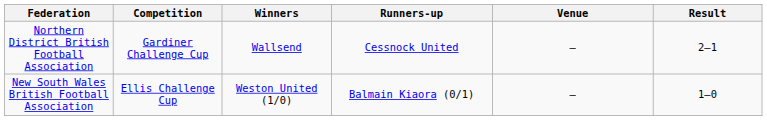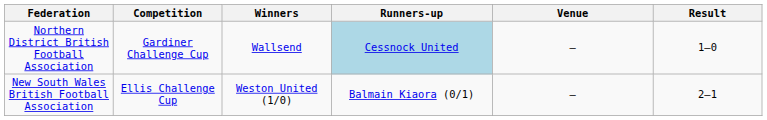Northern District British Football Association | Runners-up: no background -> lightblue background
Northern District British Football Association | Result: 2–1 -> 1–0
New South Wales British Football Association | Result: 1–0 -> 2–1
